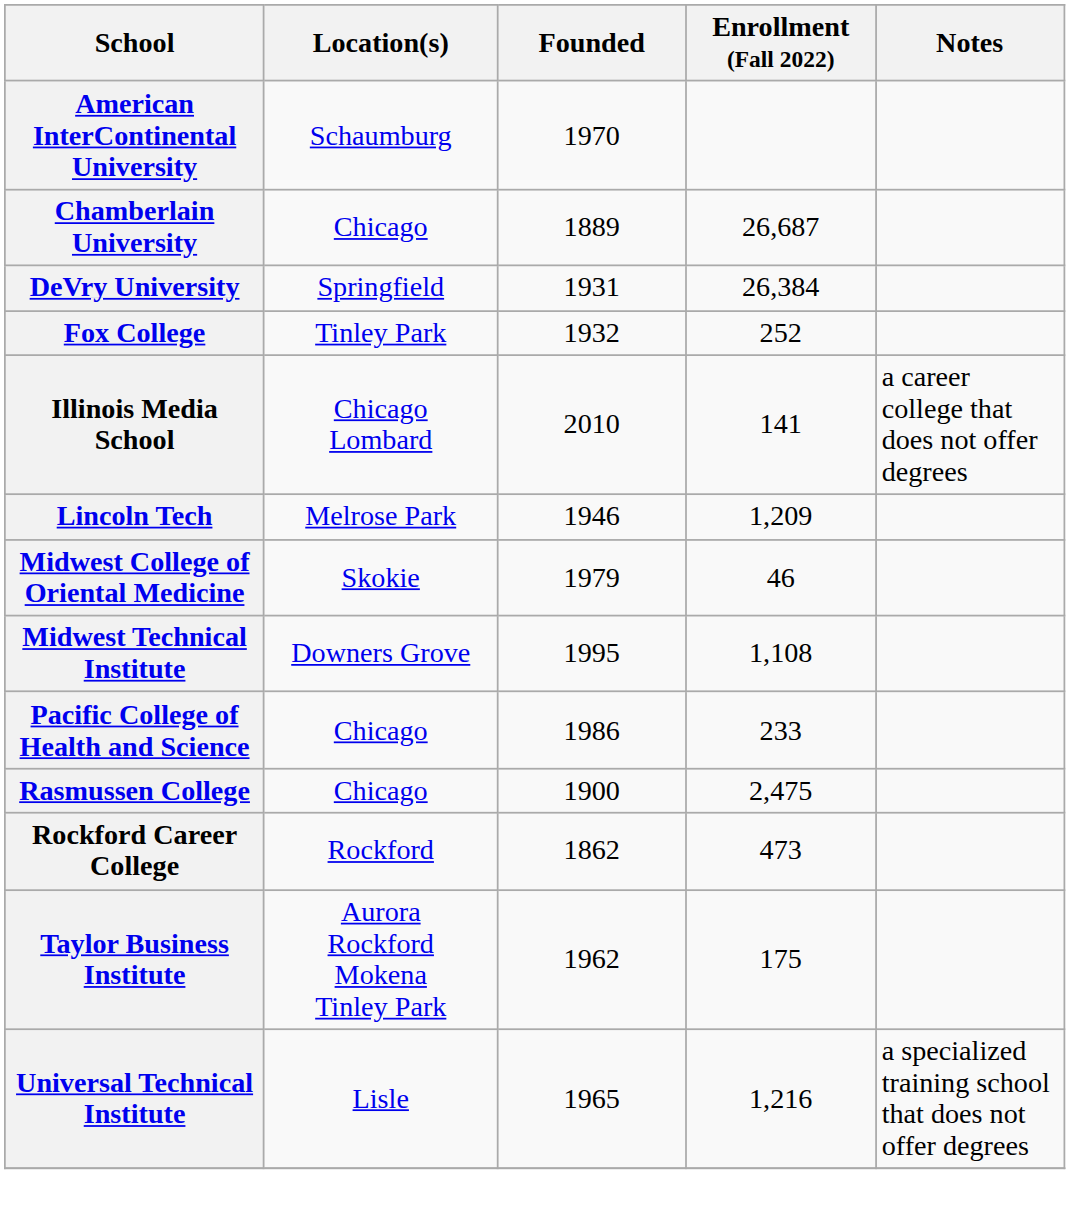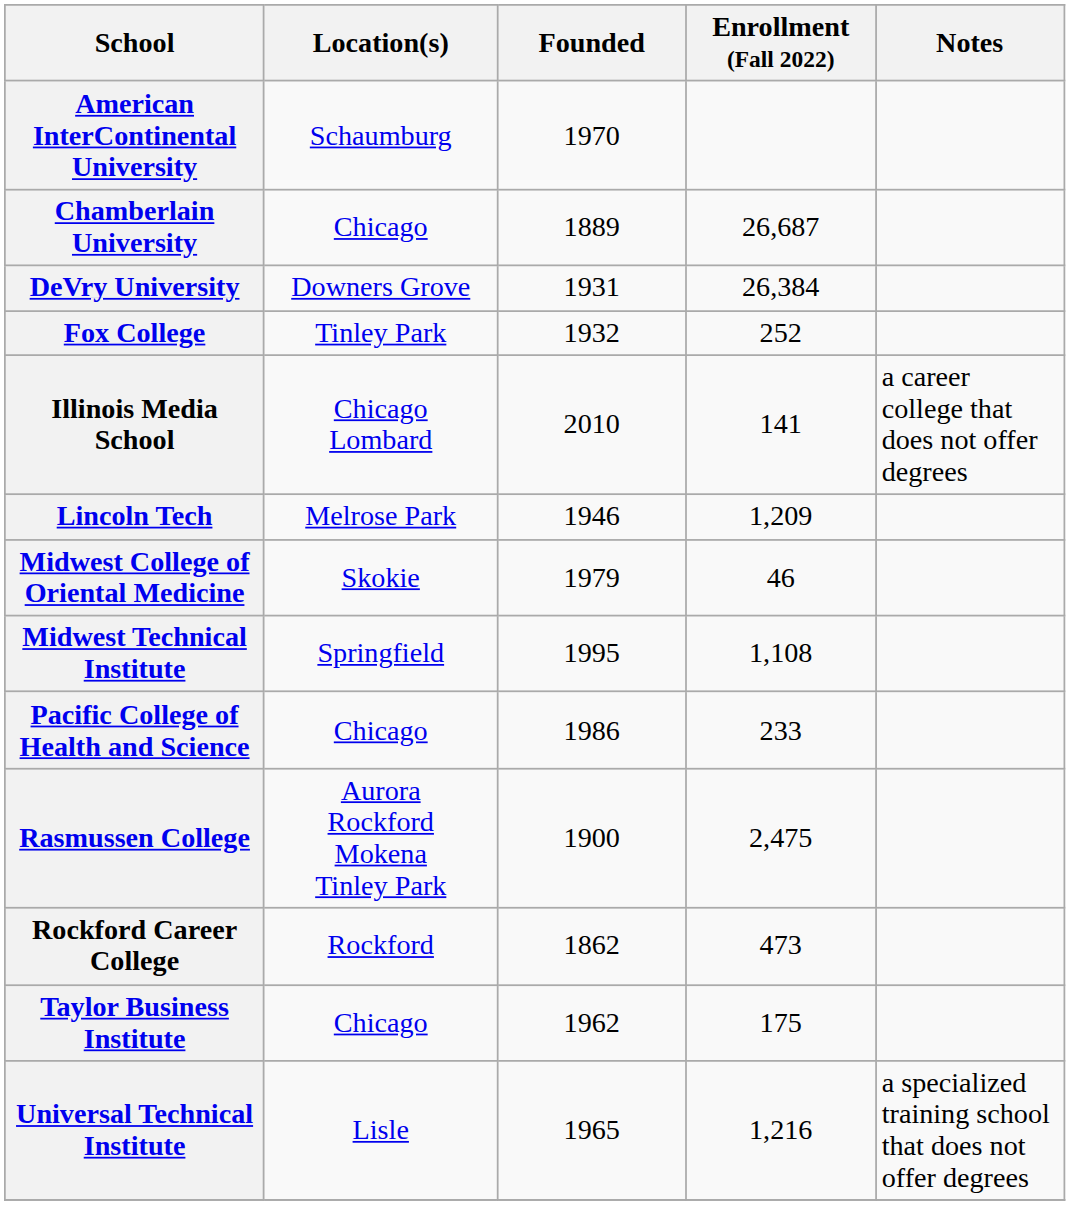DeVry University | Location(s): Springfield -> Downers Grove
Midwest Technical Institute | Location(s): Downers Grove -> Springfield
Rasmussen College | Location(s): Chicago -> Aurora Rockford Mokena Tinley Park
Taylor Business Institute | Location(s): Aurora Rockford Mokena Tinley Park -> Chicago
